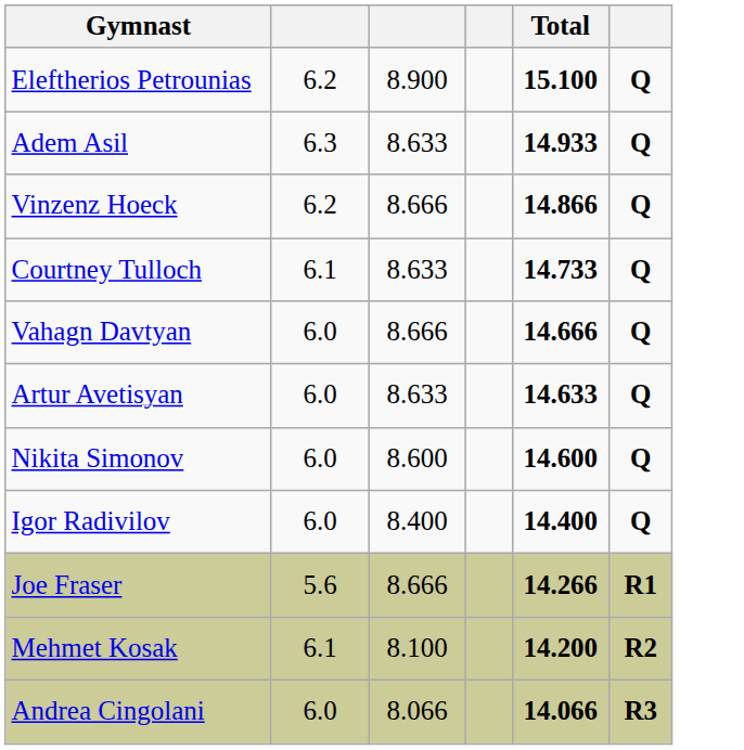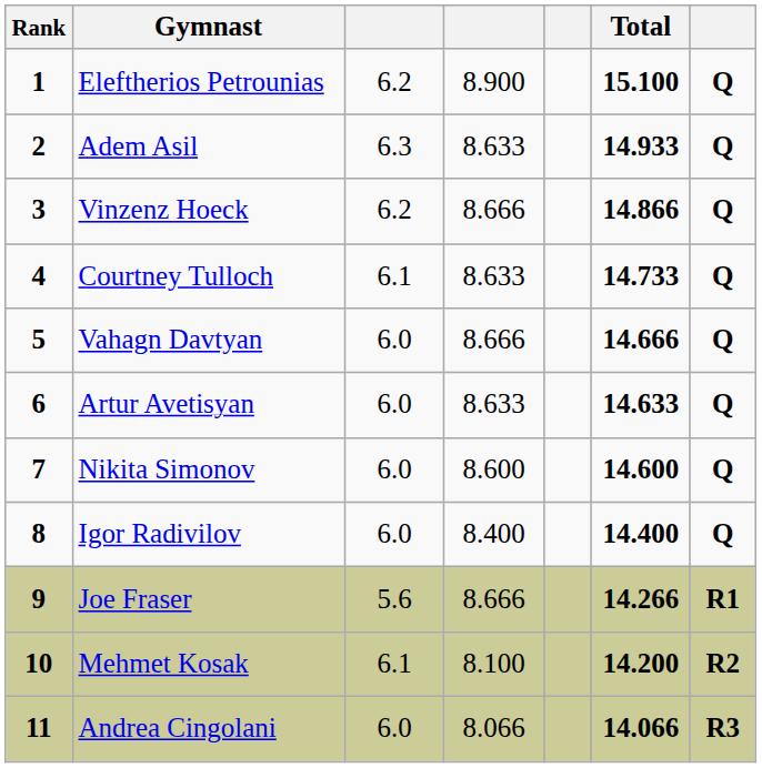+ column: Rank | 1 | 2 | 3 | 4 | 5 | 6 | 7 | 8 | 9 | 10 | 11
